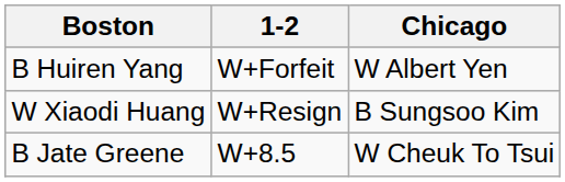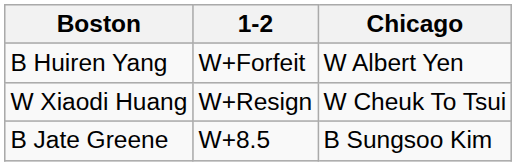W Xiaodi Huang | Chicago: B Sungsoo Kim -> W Cheuk To Tsui
B Jate Greene | Chicago: W Cheuk To Tsui -> B Sungsoo Kim
